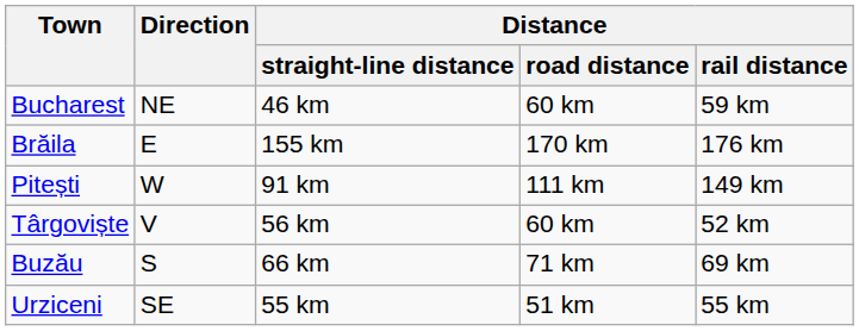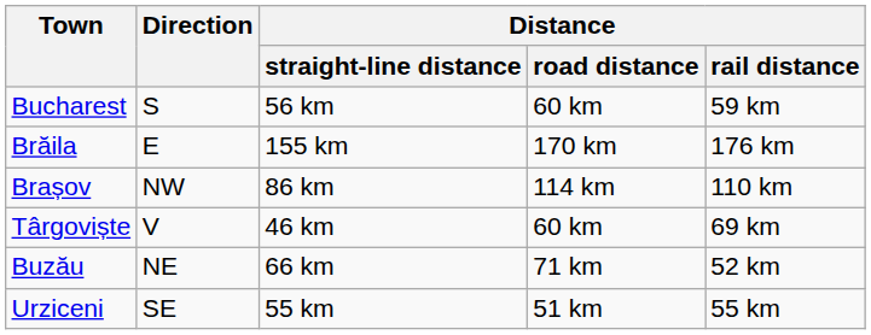Bucharest | Direction: NE -> S
Bucharest | Distance / straight-line distance: 46 km -> 56 km
- row: Pitești | W | 91 km | 111 km | 149 km
+ row: Brașov | NW | 86 km | 114 km | 110 km
Târgoviște | Distance / straight-line distance: 56 km -> 46 km
Târgoviște | Distance / rail distance: 52 km -> 69 km
Buzău | Direction: S -> NE
Buzău | Distance / rail distance: 69 km -> 52 km
